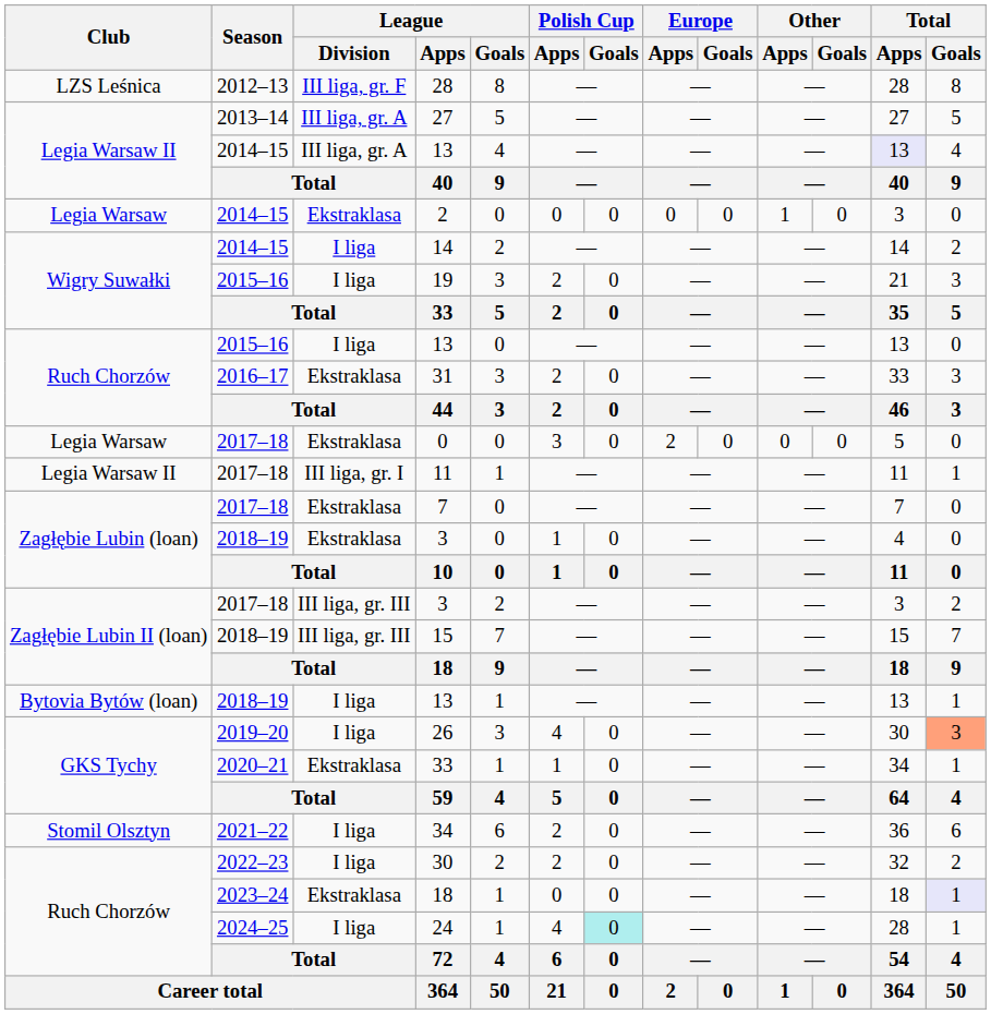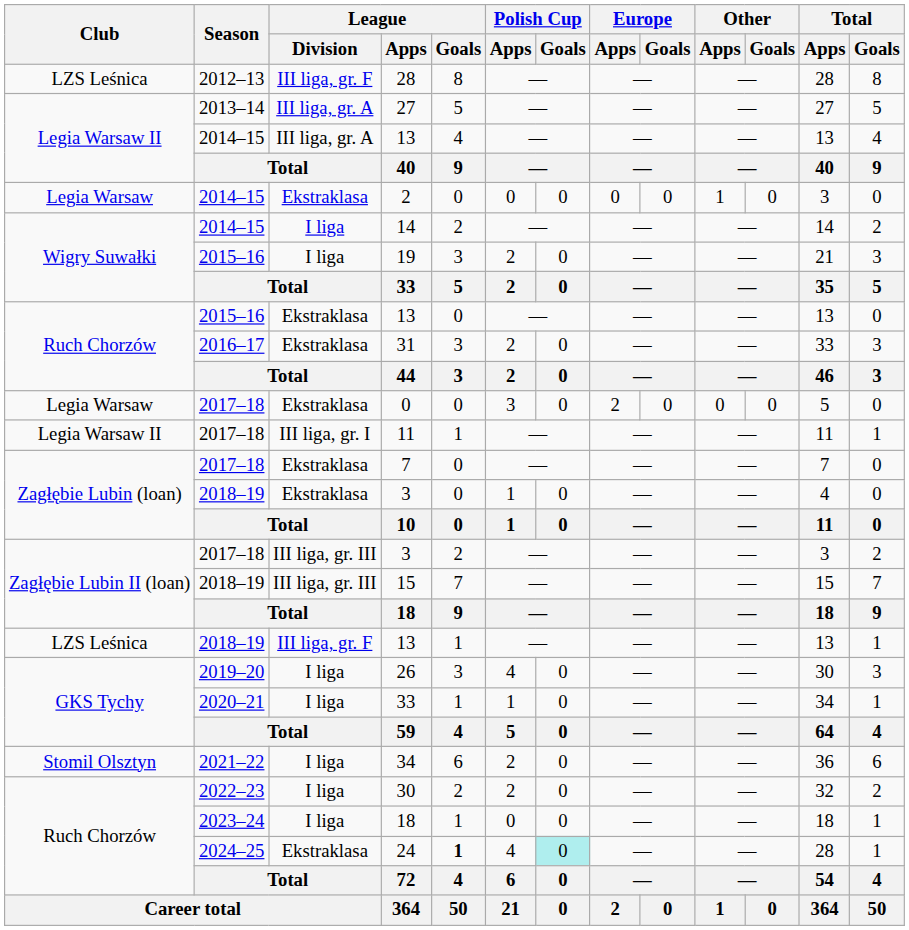2014–15 / 13 | Total / Apps: lavender background -> no background
2015–16 / 13 | League / Division: I liga -> Ekstraklasa
2018–19 / 13 | Club: Bytovia Bytów (loan) -> LZS Leśnica
2018–19 / 13 | League / Division: I liga -> III liga, gr. F
26 | Total / Goals: lightsalmon background -> no background
2020–21 / 33 | League / Division: Ekstraklasa -> I liga
2023–24 / 18 | League / Division: Ekstraklasa -> I liga
2023–24 / 18 | Total / Goals: lavender background -> no background
24 | League / Division: I liga -> Ekstraklasa
24 | League / Goals: normal -> bold
